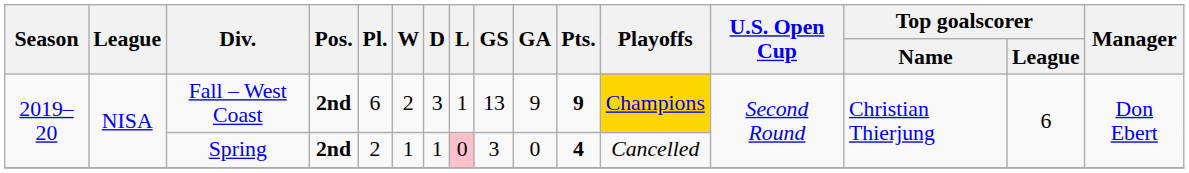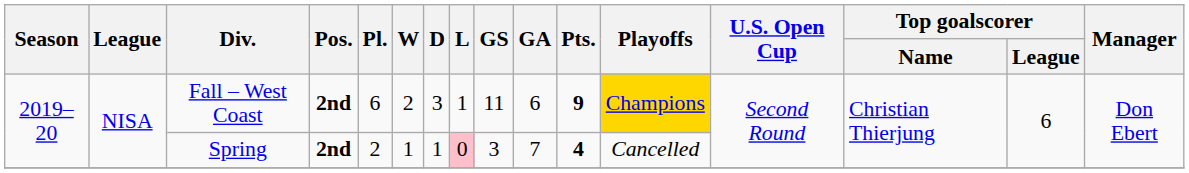Fall – West Coast | GS: 13 -> 11
Fall – West Coast | GA: 9 -> 6
Spring | GA: 0 -> 7
